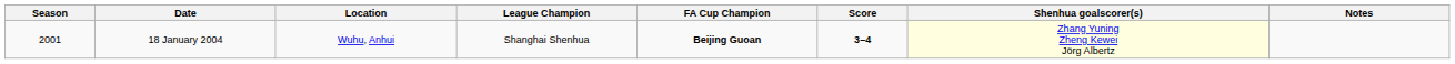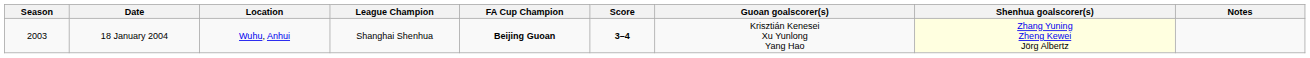+ column: Guoan goalscorer(s) | Krisztián Kenesei Xu Yunlong Yang Hao
18 January 2004 | Season: 2001 -> 2003
